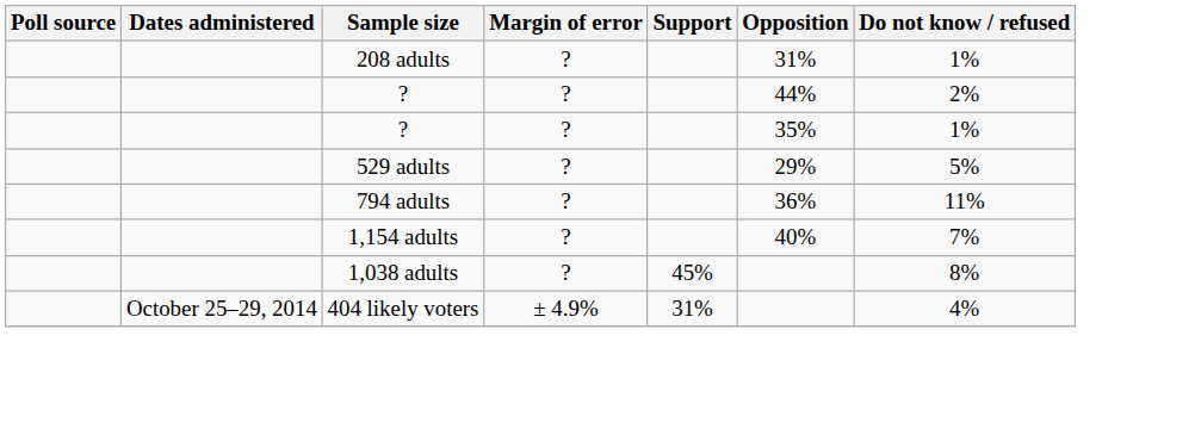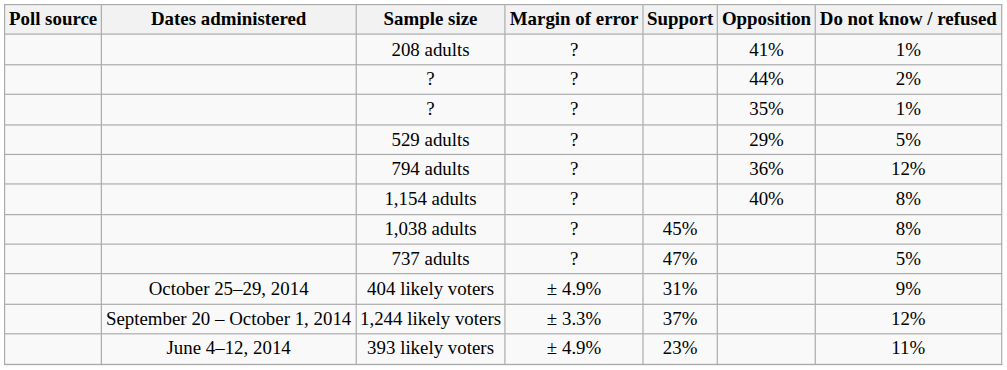208 adults | Opposition: 31% -> 41%
794 adults | Do not know / refused: 11% -> 12%
1,154 adults | Do not know / refused: 7% -> 8%
+ row: 737 adults | ? | 47% | 5%
404 likely voters | Do not know / refused: 4% -> 9%
+ row: September 20 – October 1, 2014 | 1,244 likely voters | ± 3.3% | 37% | 12%
+ row: June 4–12, 2014 | 393 likely voters | ± 4.9% | 23% | 11%
